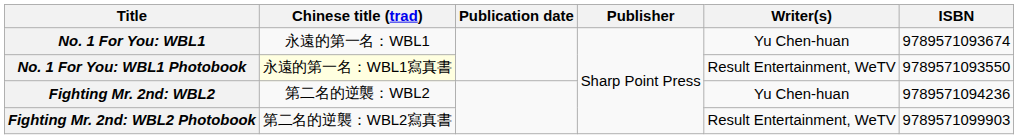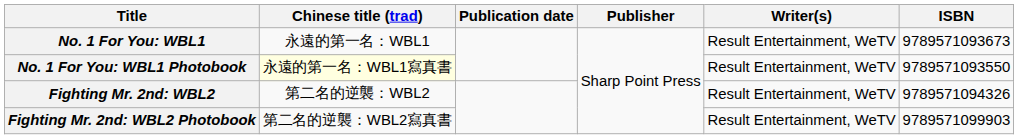No. 1 For You: WBL1 | Writer(s): Yu Chen-huan -> Result Entertainment, WeTV
No. 1 For You: WBL1 | ISBN: 9789571093674 -> 9789571093673
Fighting Mr. 2nd: WBL2 | Writer(s): Yu Chen-huan -> Result Entertainment, WeTV
Fighting Mr. 2nd: WBL2 | ISBN: 9789571094236 -> 9789571094326
